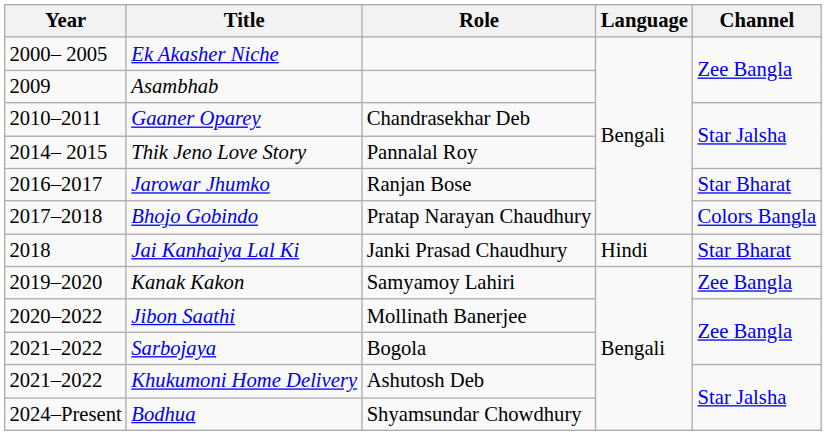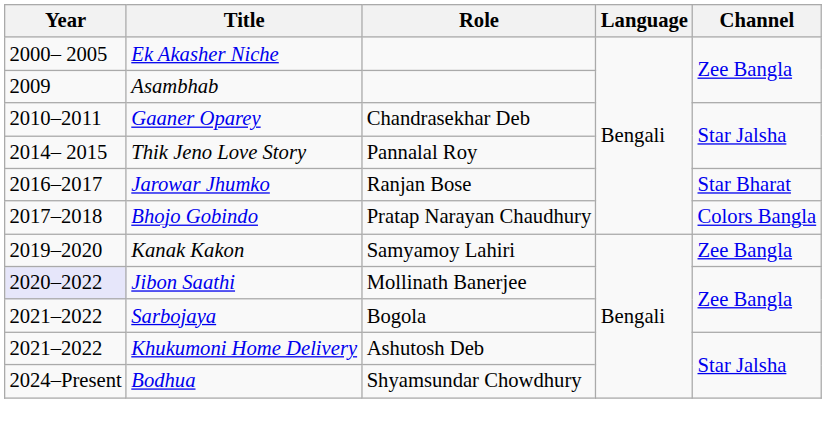- row: 2018 | Jai Kanhaiya Lal Ki | Janki Prasad Chaudhury | Hindi | Star Bharat
Jibon Saathi | Year: no background -> lavender background
